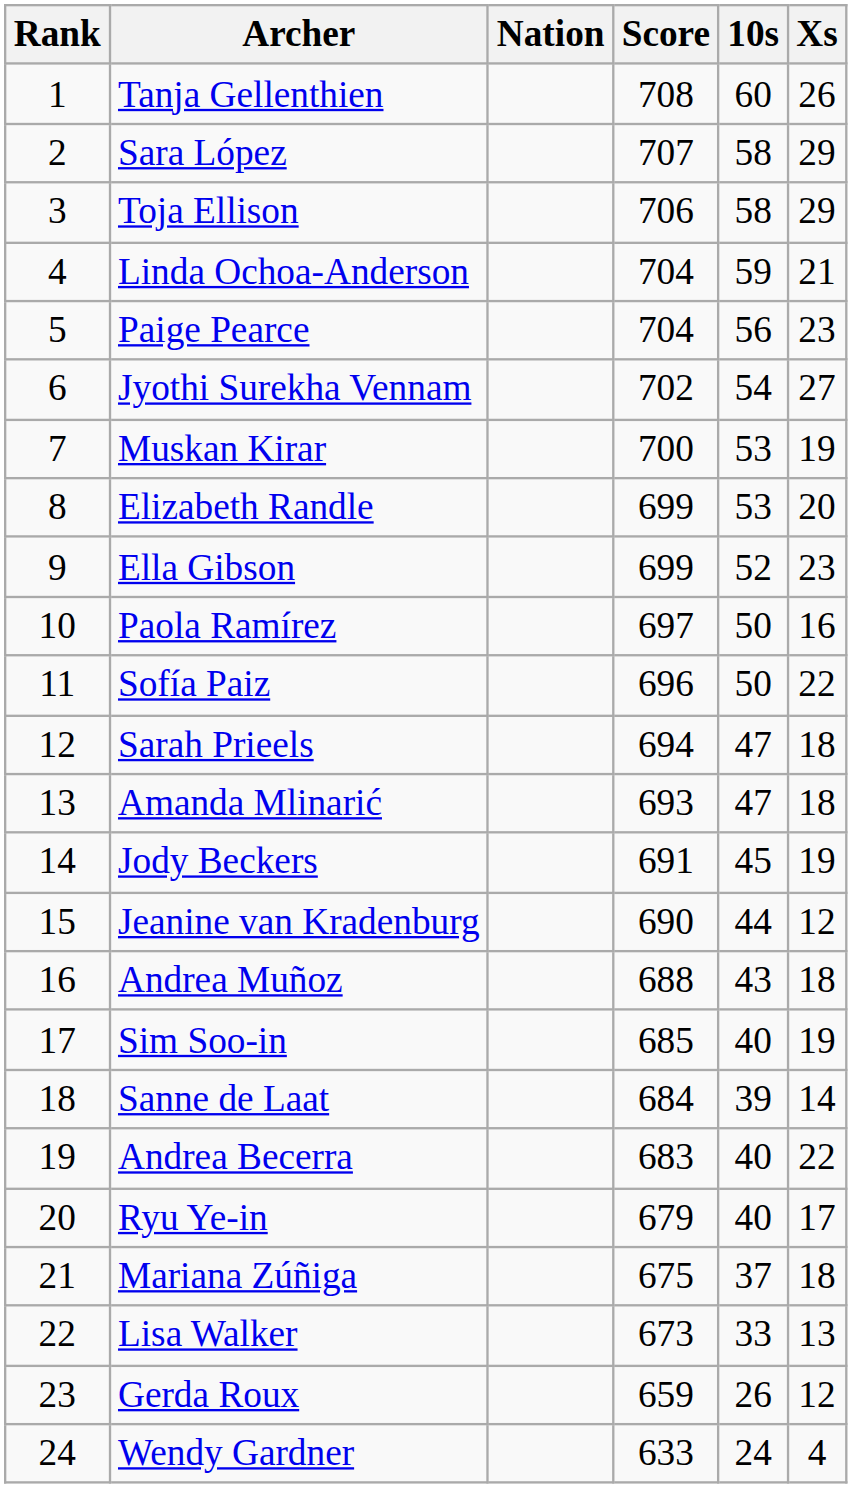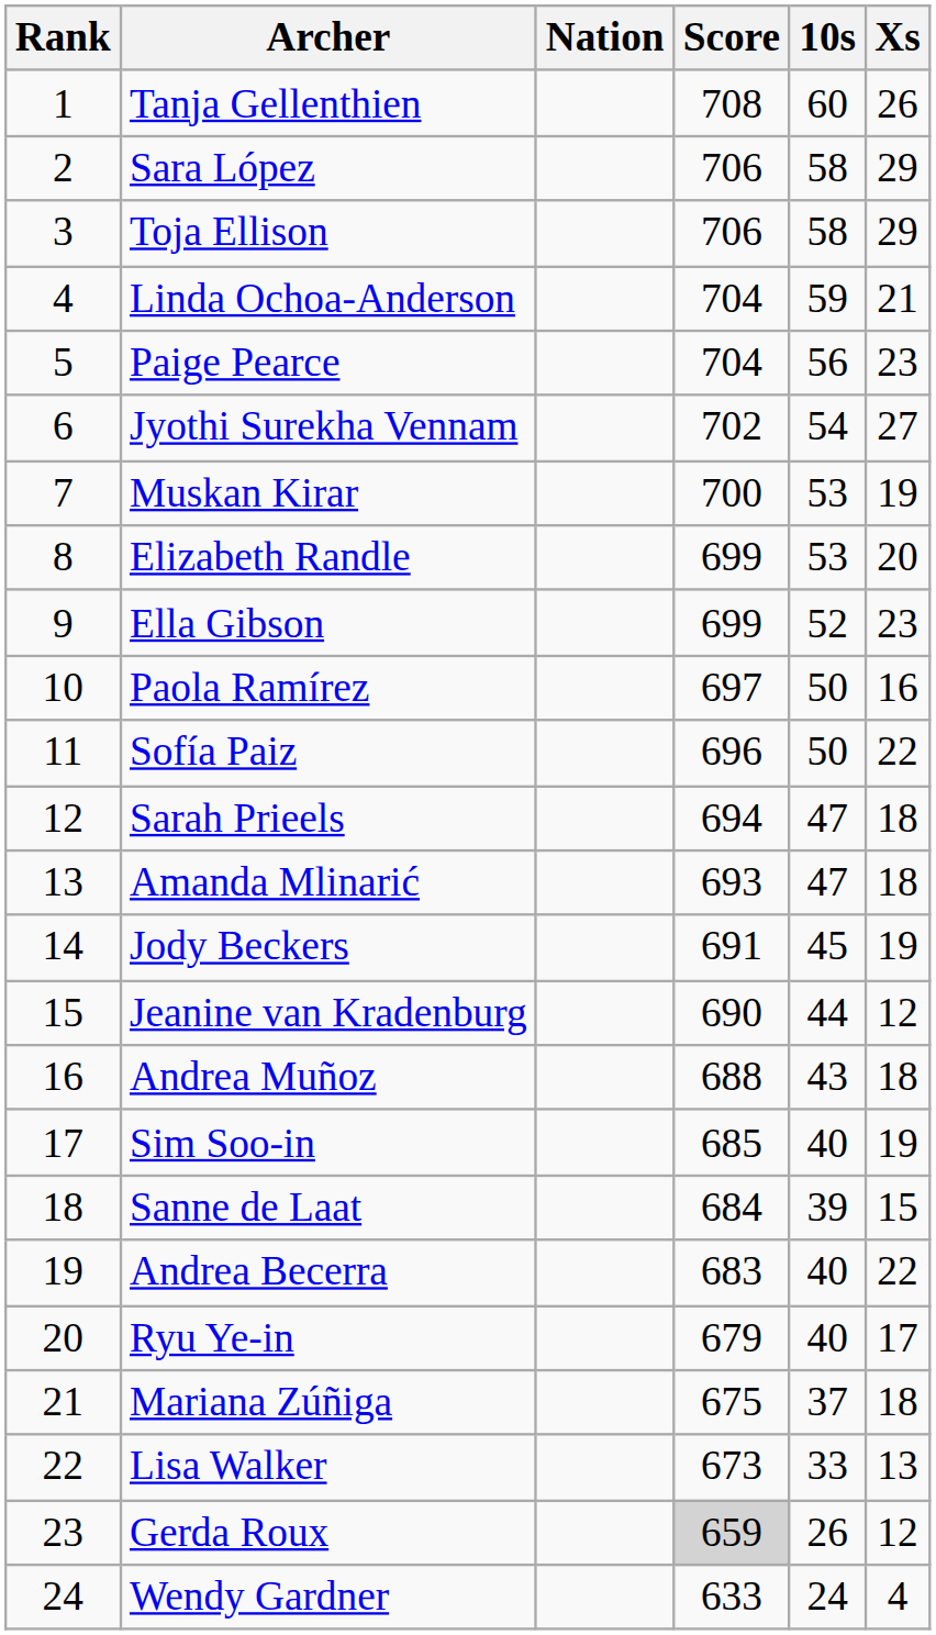Sara López | Score: 707 -> 706
Sanne de Laat | Xs: 14 -> 15
Gerda Roux | Score: no background -> lightgrey background
